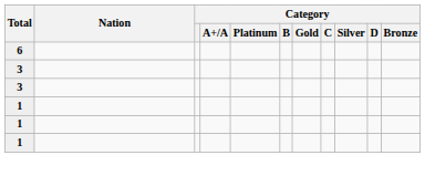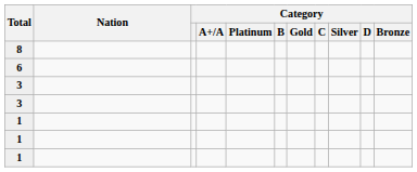+ row: 8
